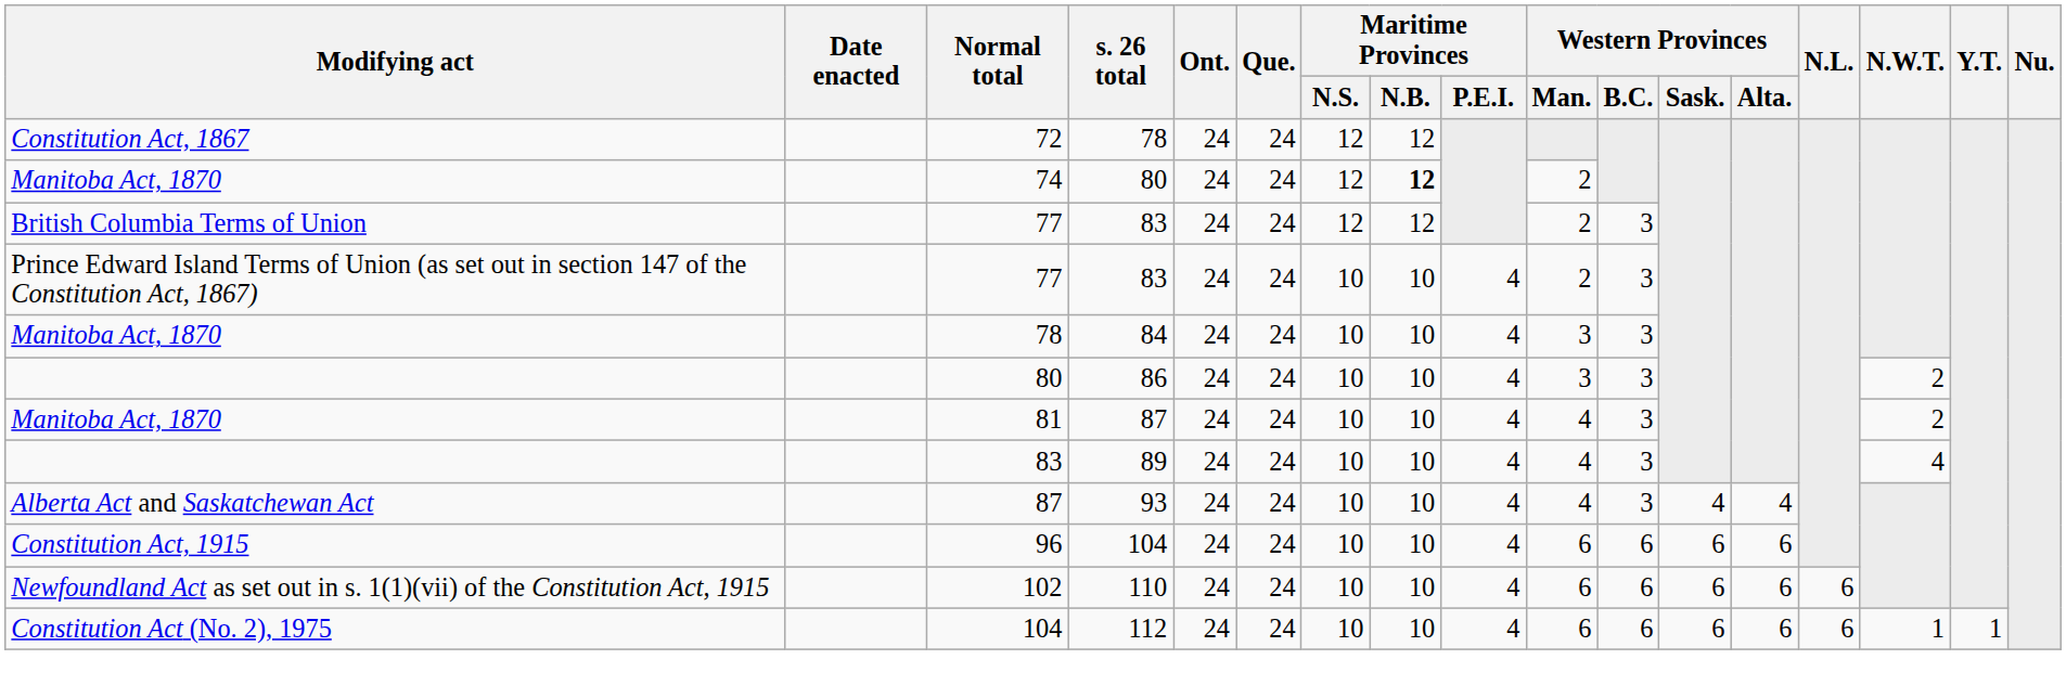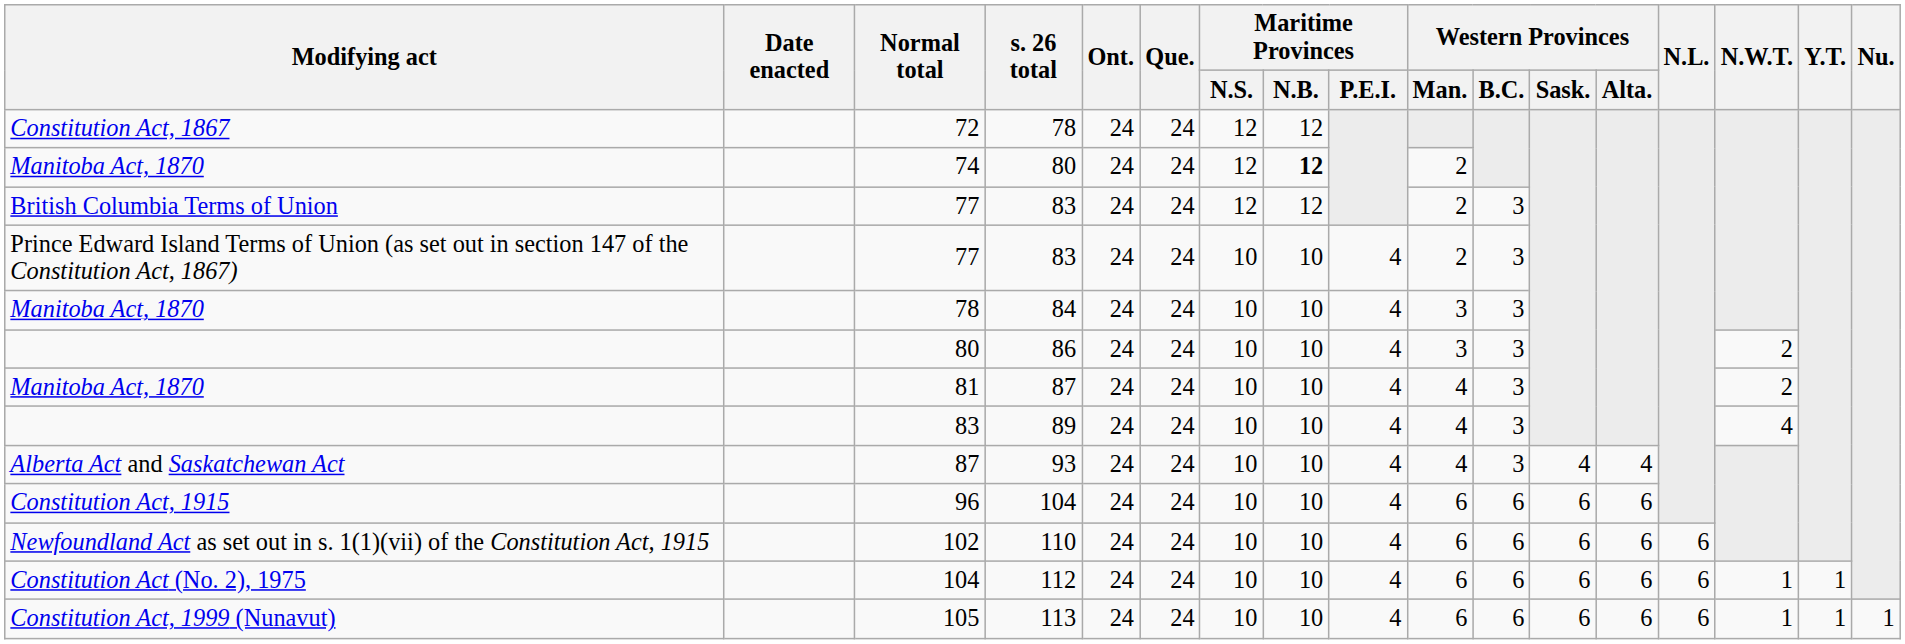+ row: Constitution Act, 1999 (Nunavut) | 105 | 113 | 24 | 24 | 10 | 10 | 4 | 6 | 6 | 6 | 6 | 6 | 1 | 1 | 1
